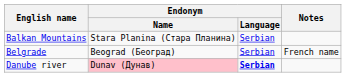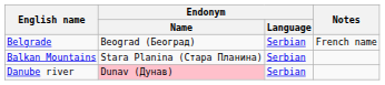rows swapped: Balkan Mountains <-> Belgrade
Danube river | Endonym / Language: bold -> normal
